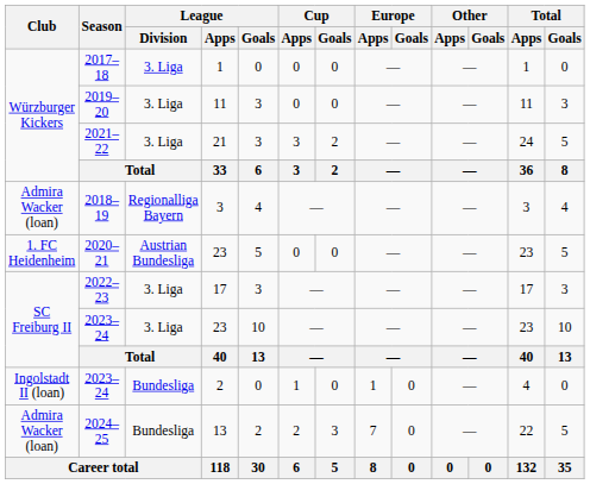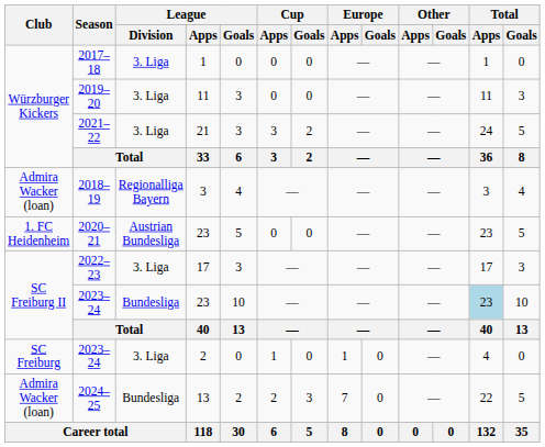2023–24 / 23 | League / Division: 3. Liga -> Bundesliga
2023–24 / 23 | Total / Apps: no background -> lightblue background
2023–24 / 2 | Club: Ingolstadt II (loan) -> SC Freiburg
2023–24 / 2 | League / Division: Bundesliga -> 3. Liga
